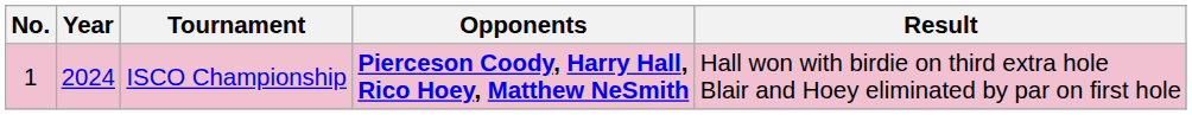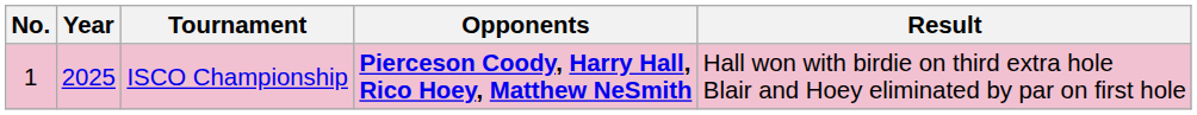ISCO Championship | Year: 2024 -> 2025
